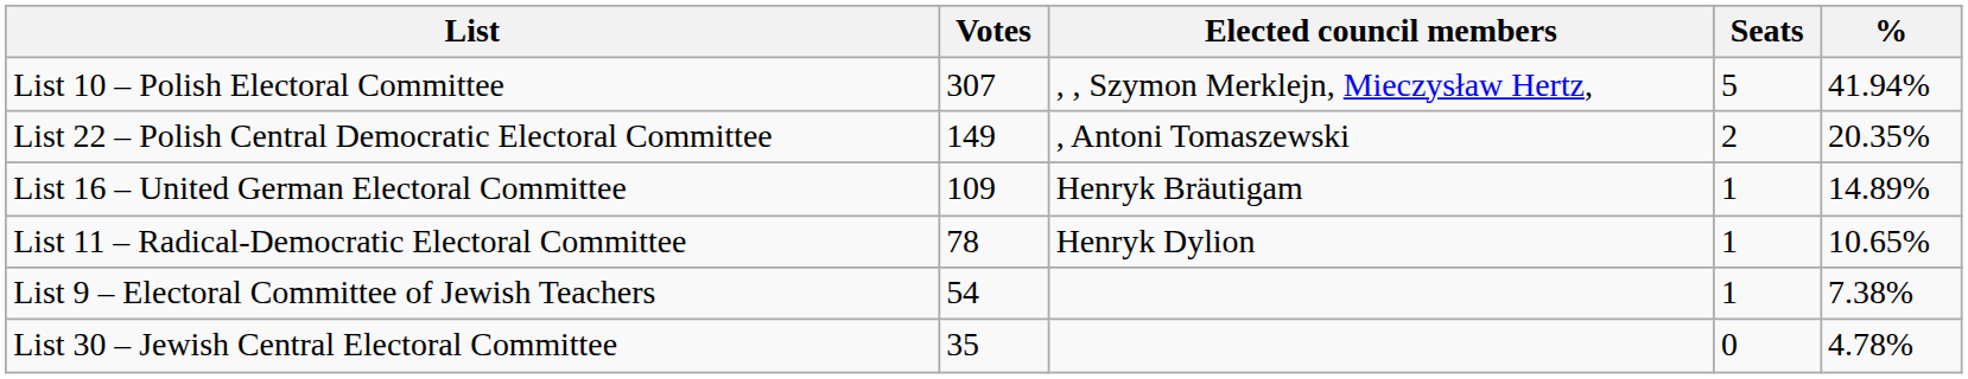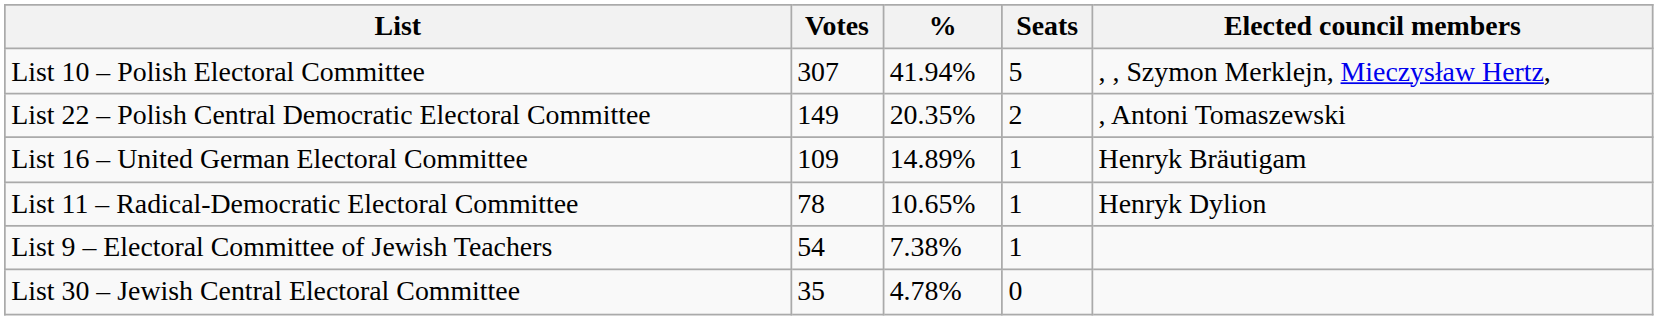columns swapped: % <-> Elected council members
